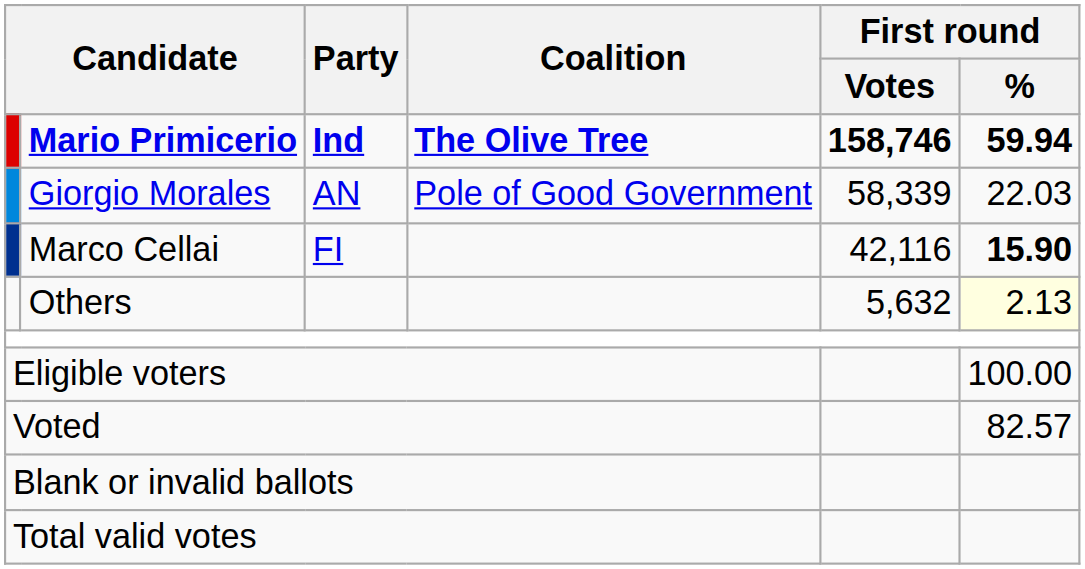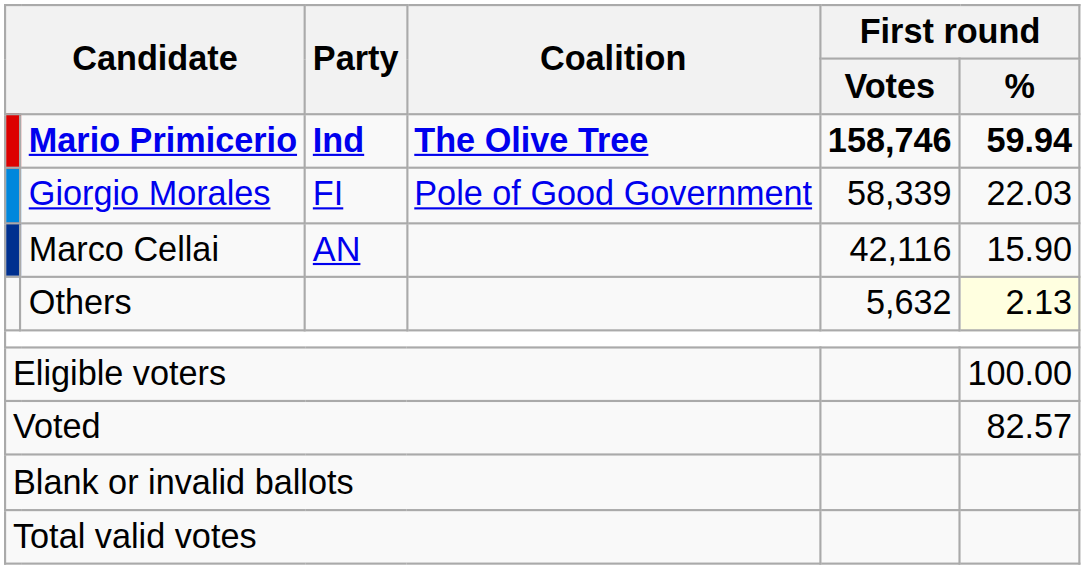Giorgio Morales | Party: AN -> FI
Marco Cellai | Party: FI -> AN
Marco Cellai | First round / %: bold -> normal
